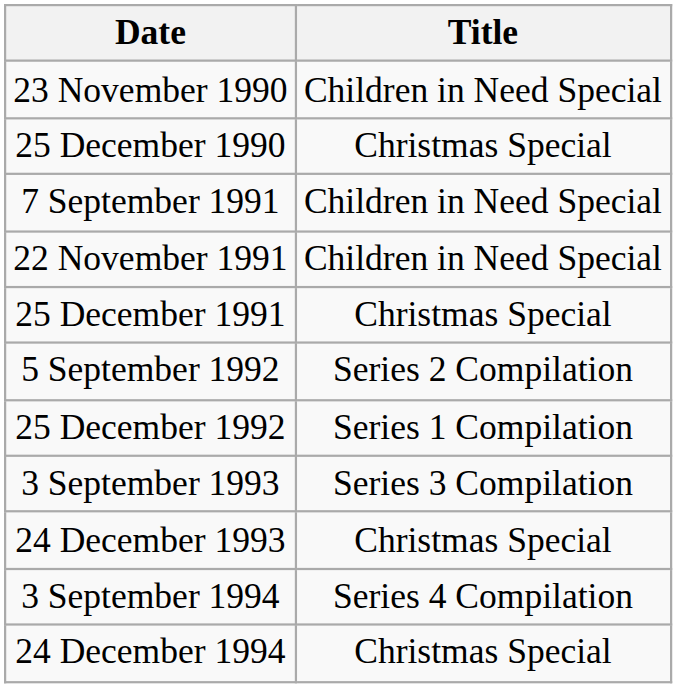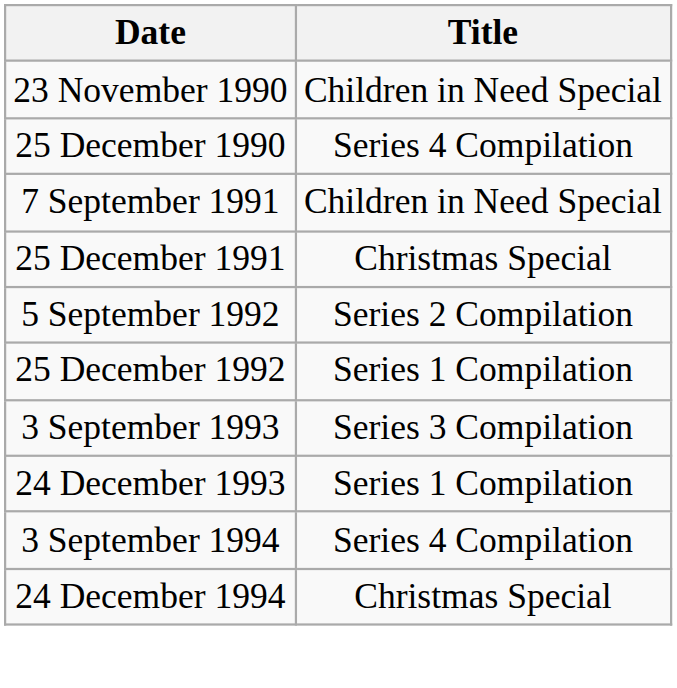25 December 1990 | Title: Christmas Special -> Series 4 Compilation
- row: 22 November 1991 | Children in Need Special
24 December 1993 | Title: Christmas Special -> Series 1 Compilation
